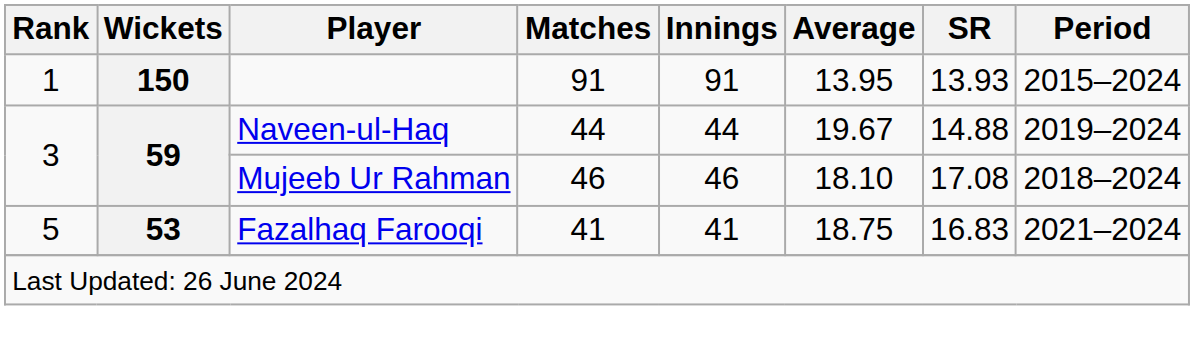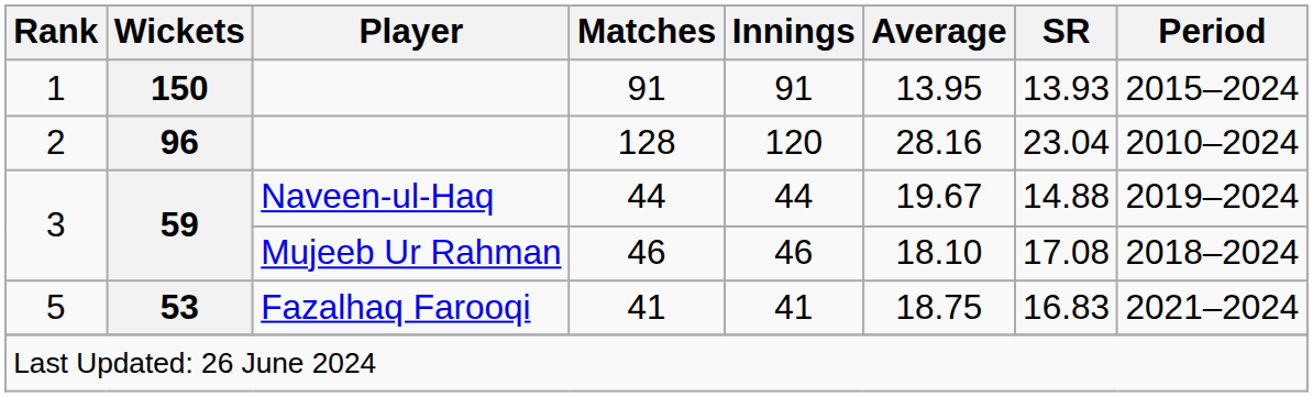+ row: 2 | 96 | 128 | 120 | 28.16 | 23.04 | 2010–2024
